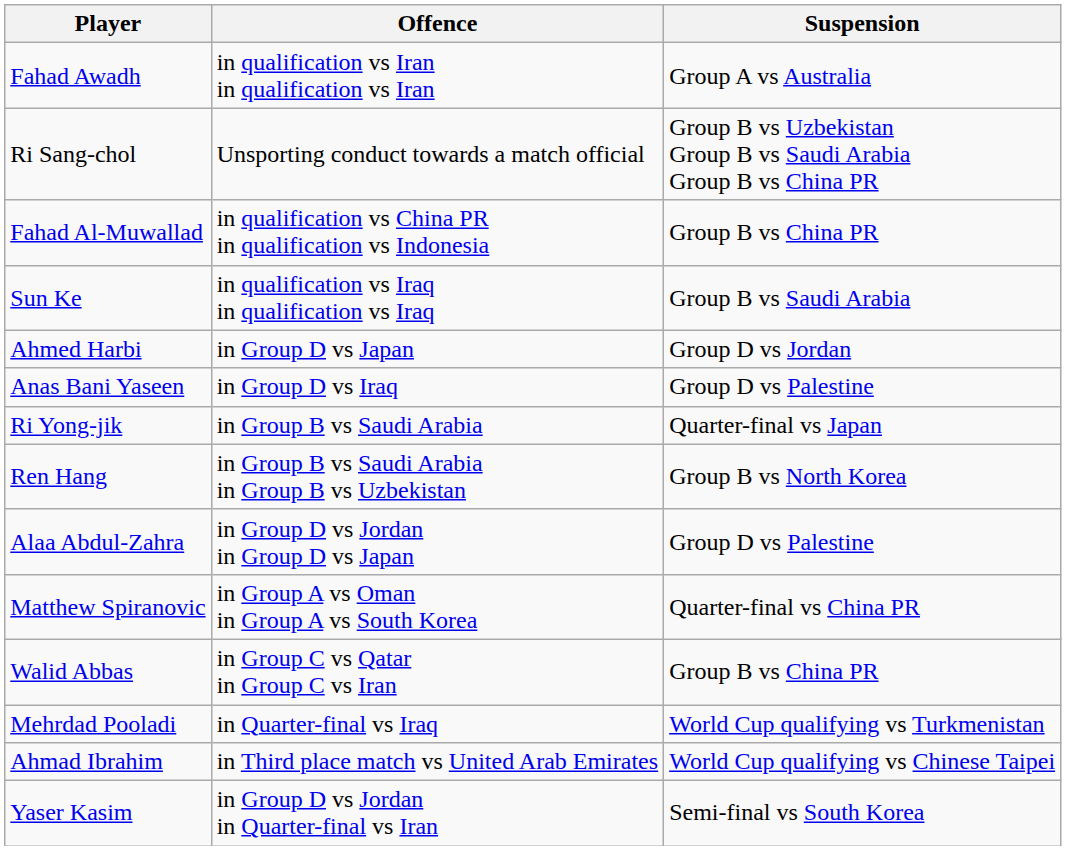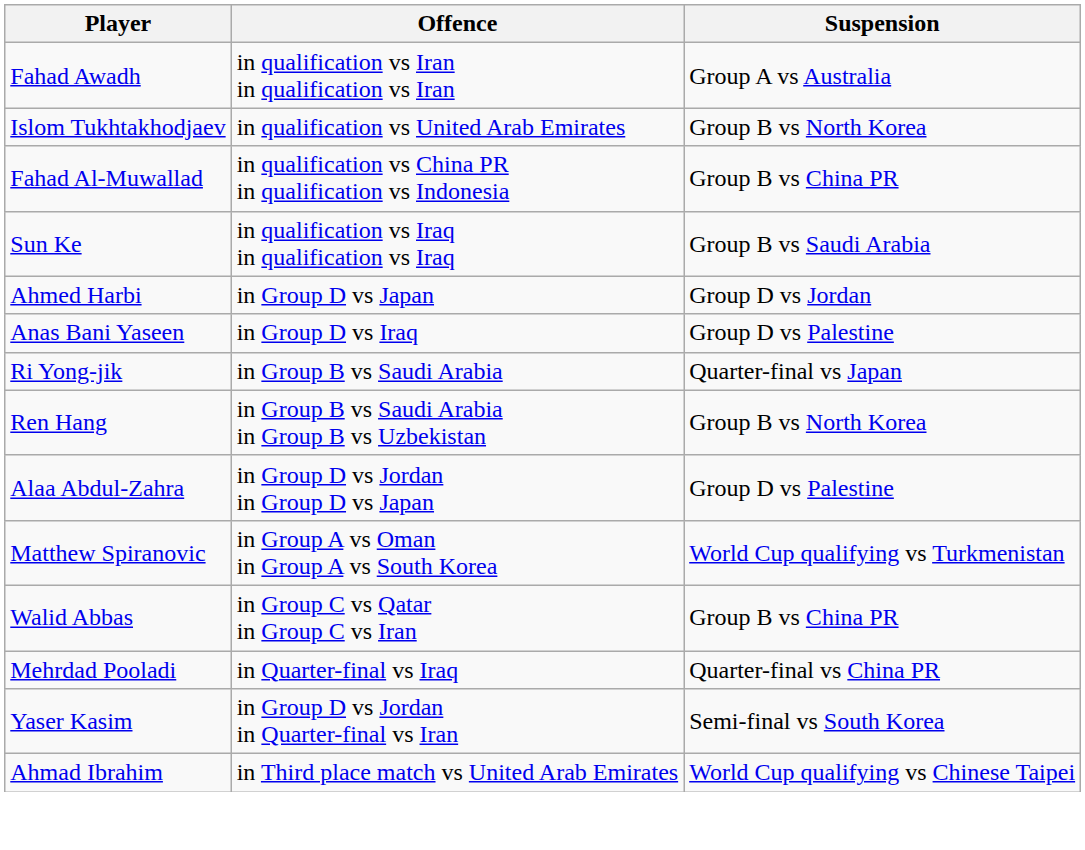+ row: Islom Tukhtakhodjaev | in qualification vs United Arab Emirates | Group B vs North Korea
- row: Ri Sang-chol | Unsporting conduct towards a match official | Group B vs Uzbekistan Group B vs Saudi Arabia Group B vs China PR
Matthew Spiranovic | Suspension: Quarter-final vs China PR -> World Cup qualifying vs Turkmenistan
Mehrdad Pooladi | Suspension: World Cup qualifying vs Turkmenistan -> Quarter-final vs China PR
rows swapped: Yaser Kasim <-> Ahmad Ibrahim
